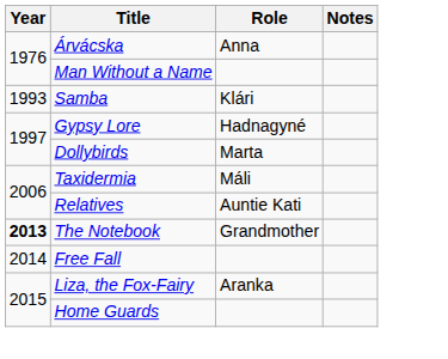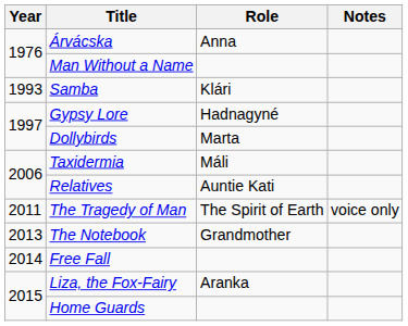+ row: 2011 | The Tragedy of Man | The Spirit of Earth | voice only
The Notebook | Year: bold -> normal
